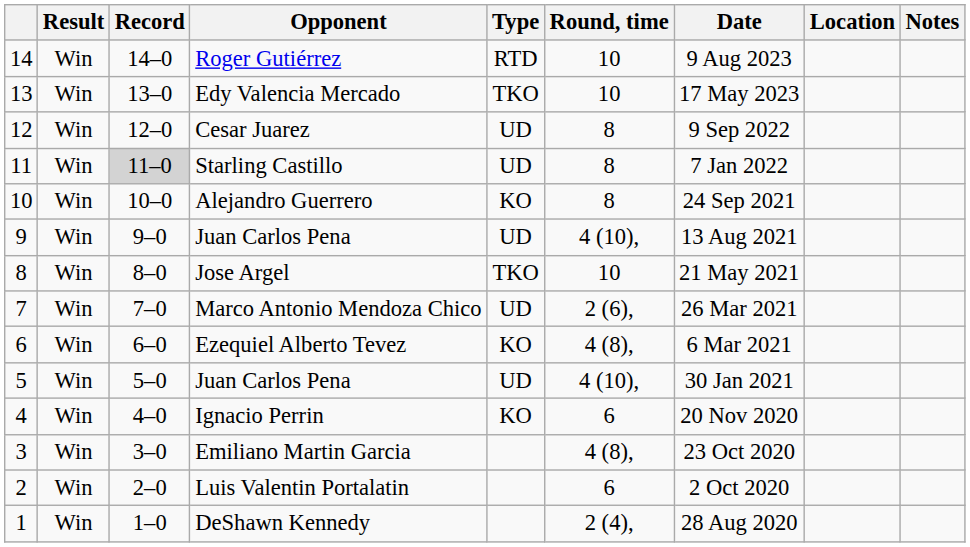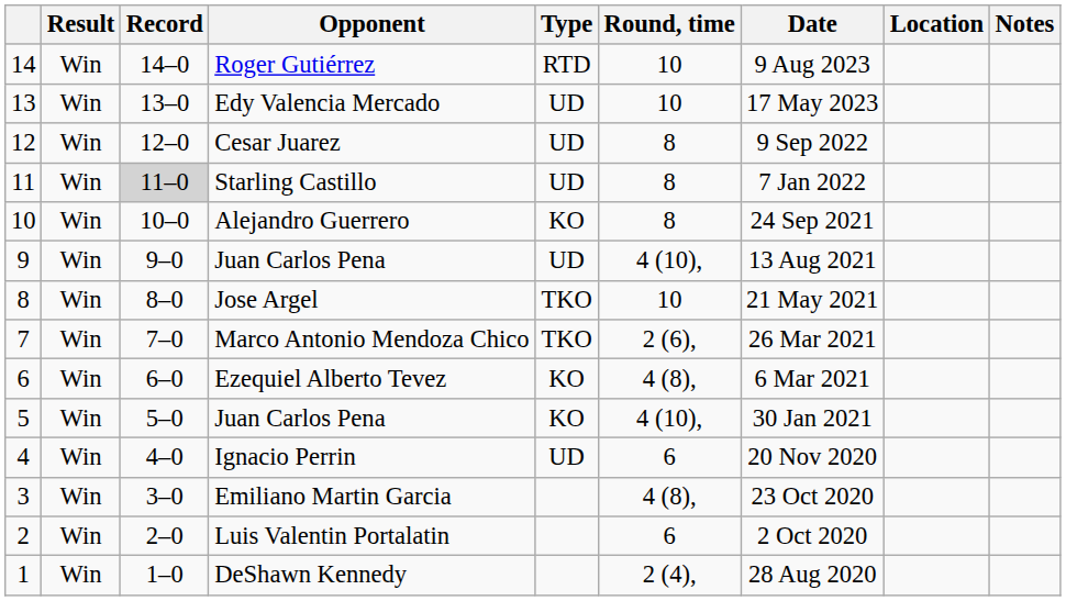Edy Valencia Mercado | Type: TKO -> UD
Marco Antonio Mendoza Chico | Type: UD -> TKO
5 / Juan Carlos Pena | Type: UD -> KO
Ignacio Perrin | Type: KO -> UD
